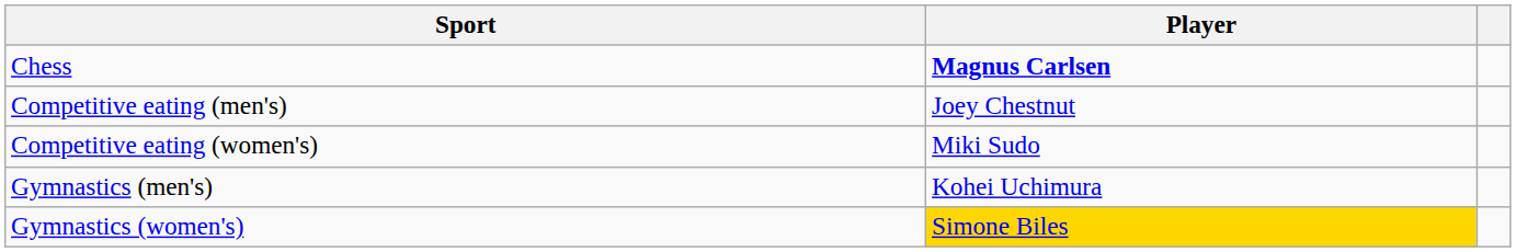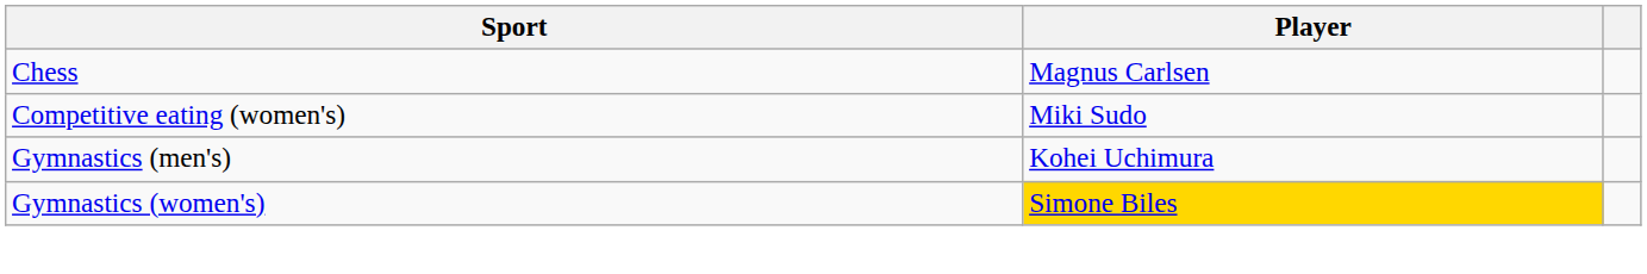Chess | Player: bold -> normal
- row: Competitive eating (men's) | Joey Chestnut
